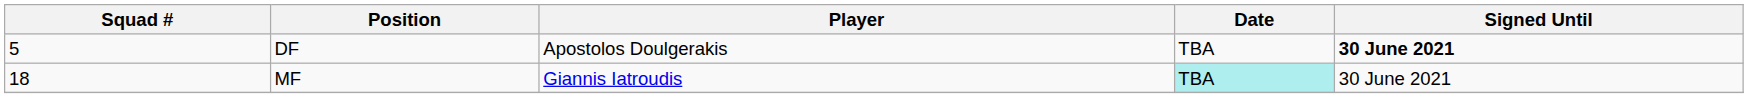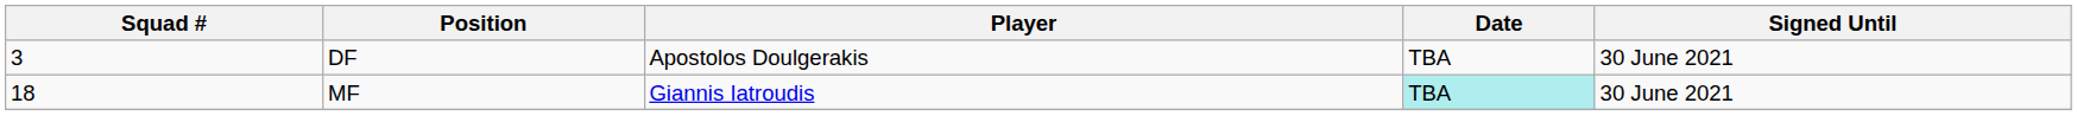DF | Squad #: 5 -> 3
DF | Signed Until: bold -> normal
